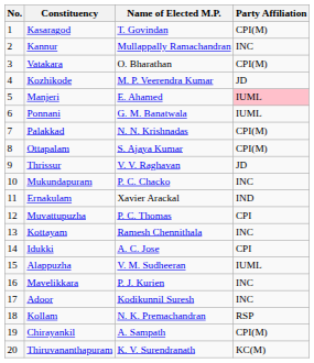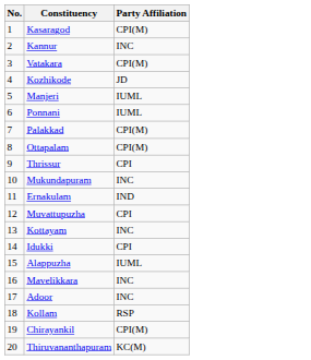- column: Name of Elected M.P. | T. Govindan | Mullappally Ramachandran | O. Bharathan | M. P. Veerendra Kumar | E. Ahamed | G. M. Banatwala | N. N. Krishnadas | S. Ajaya Kumar | V. V. Raghavan | P. C. Chacko | Xavier Arackal | P. C. Thomas | Ramesh Chennithala | A. C. Jose | V. M. Sudheeran | P. J. Kurien | Kodikunnil Suresh | N. K. Premachandran | A. Sampath | K. V. Surendranath
Manjeri | Party Affiliation: pink background -> no background
Thrissur | Party Affiliation: JD -> CPI
